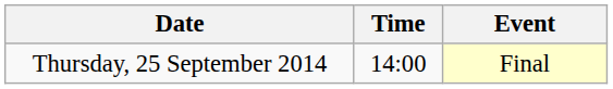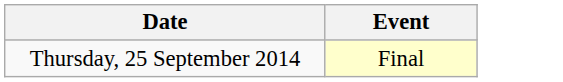- column: Time | 14:00
